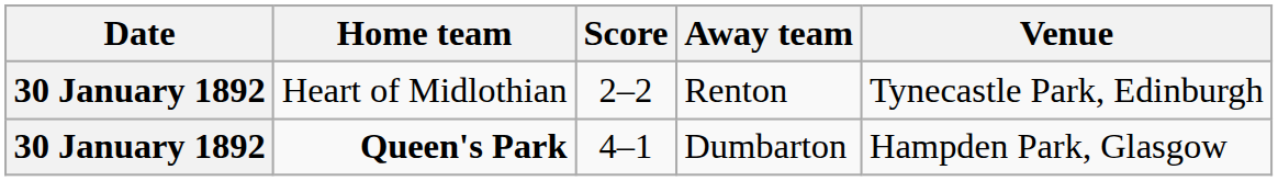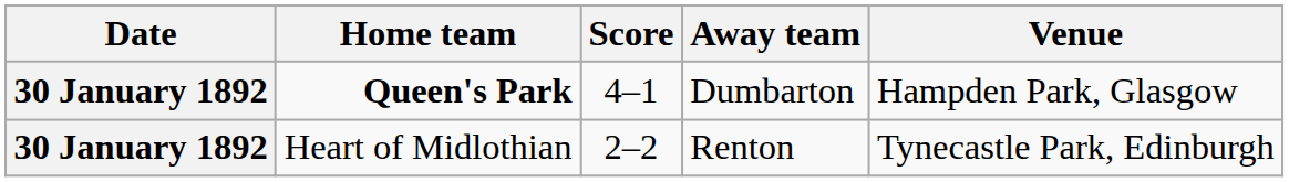rows swapped: Heart of Midlothian <-> Queen's Park
